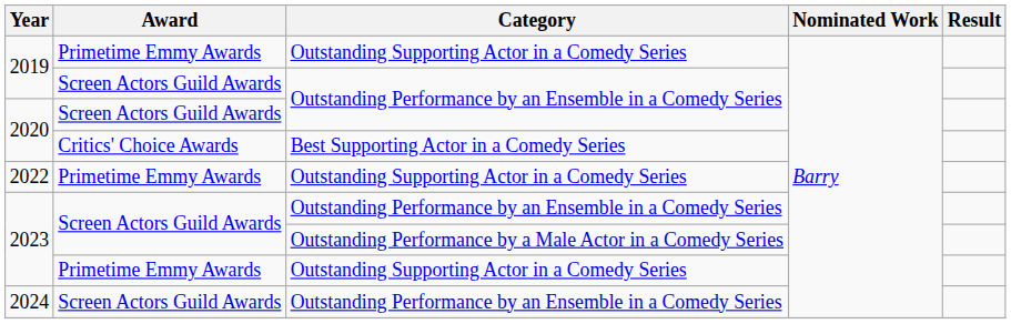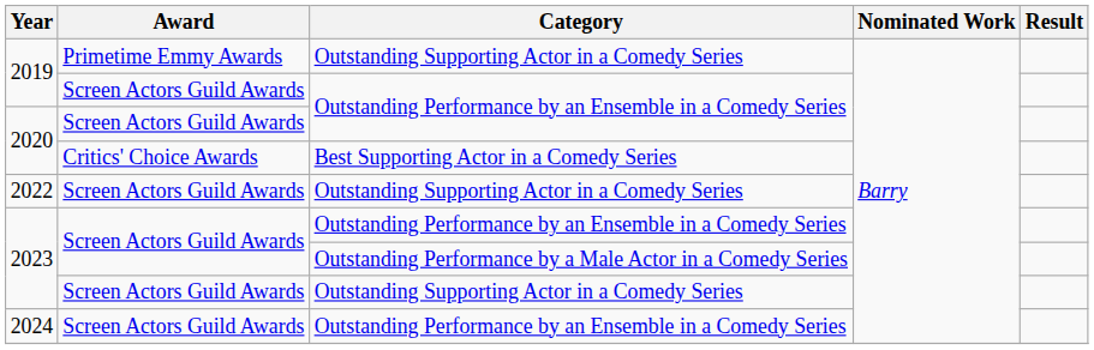2022 | Award: Primetime Emmy Awards -> Screen Actors Guild Awards
2023 / Outstanding Supporting Actor in a Comedy Series | Award: Primetime Emmy Awards -> Screen Actors Guild Awards
